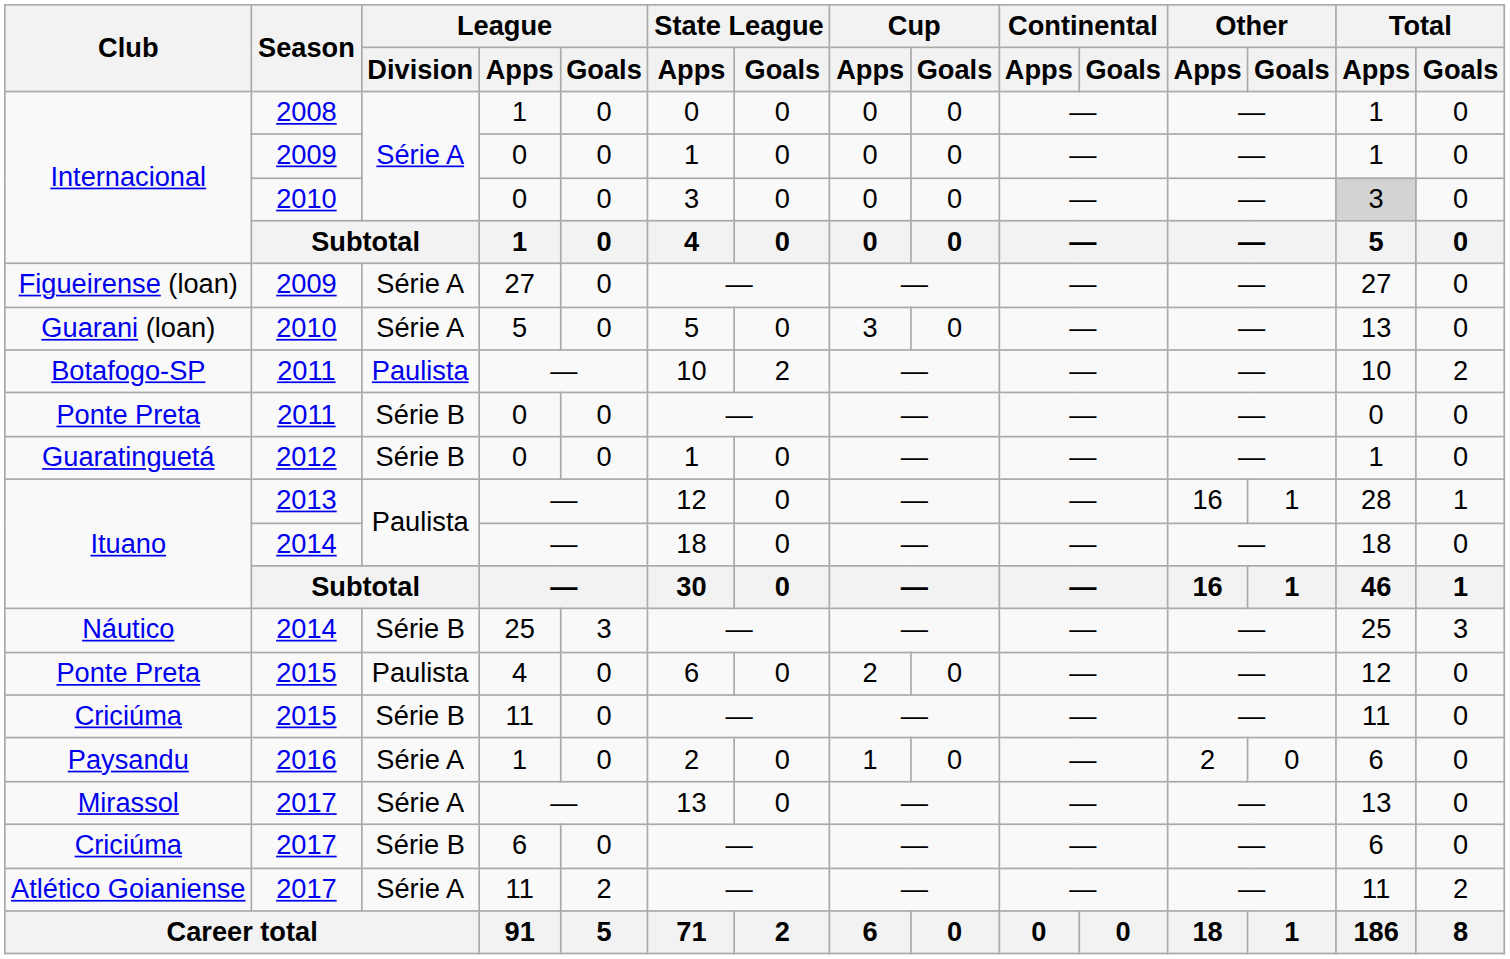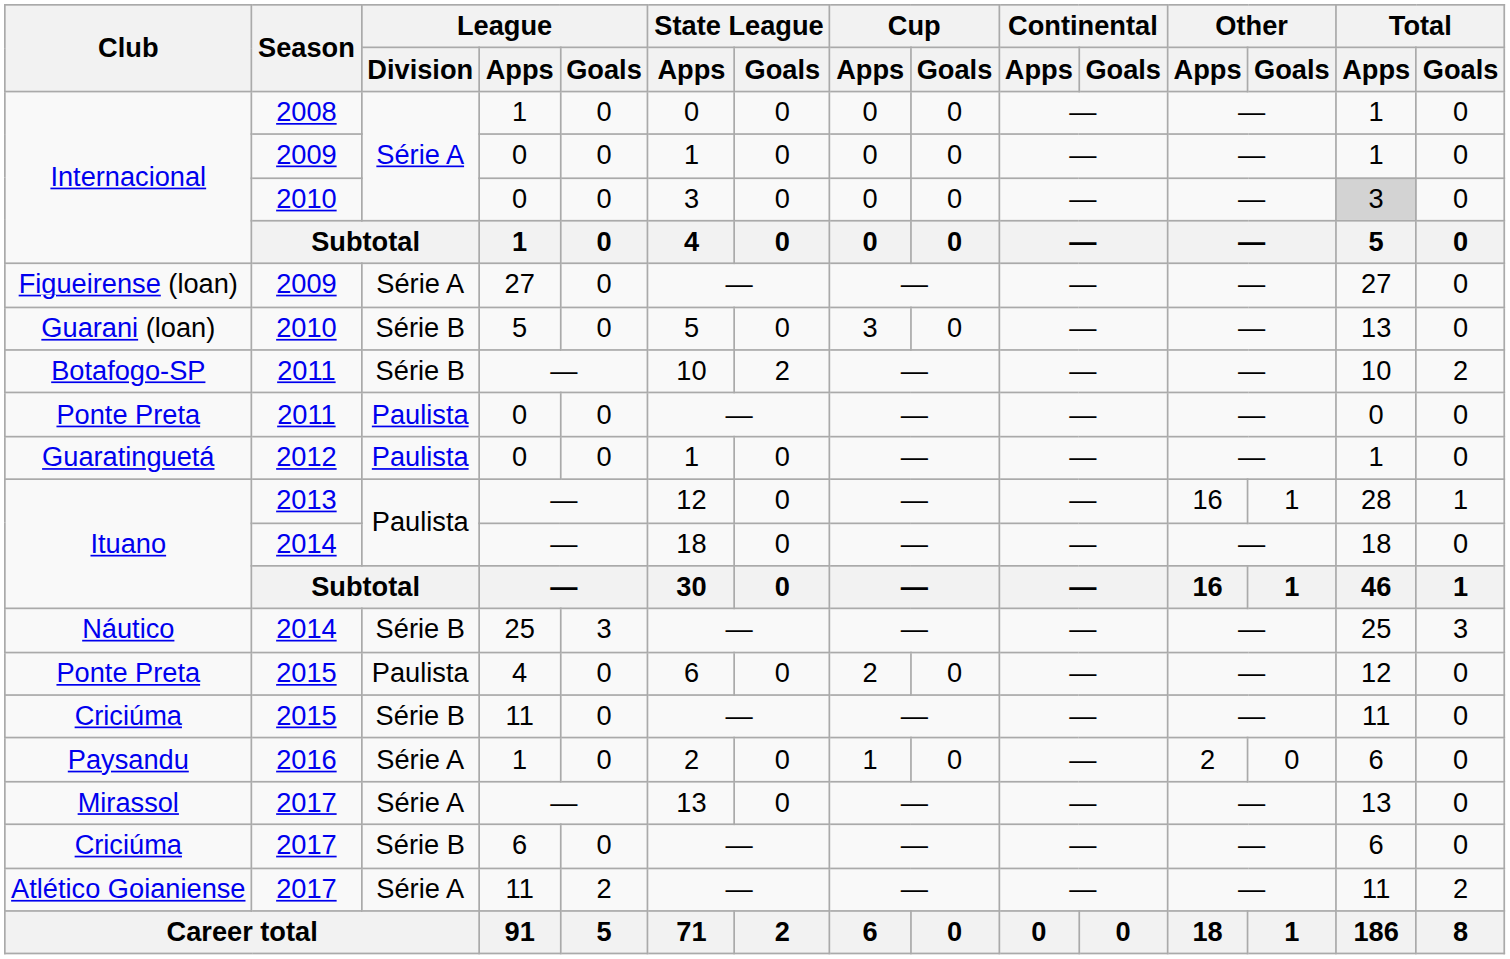Guarani (loan) | League / Division: Série A -> Série B
Botafogo-SP | League / Division: Paulista -> Série B
Ponte Preta / 2011 | League / Division: Série B -> Paulista
Guaratinguetá | League / Division: Série B -> Paulista
